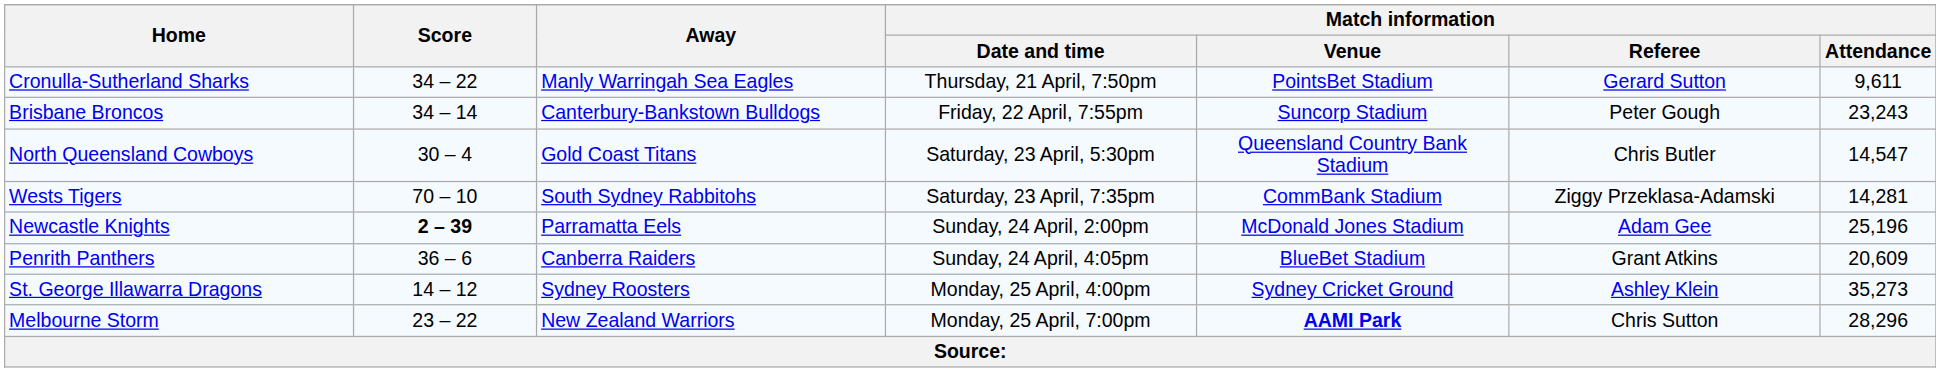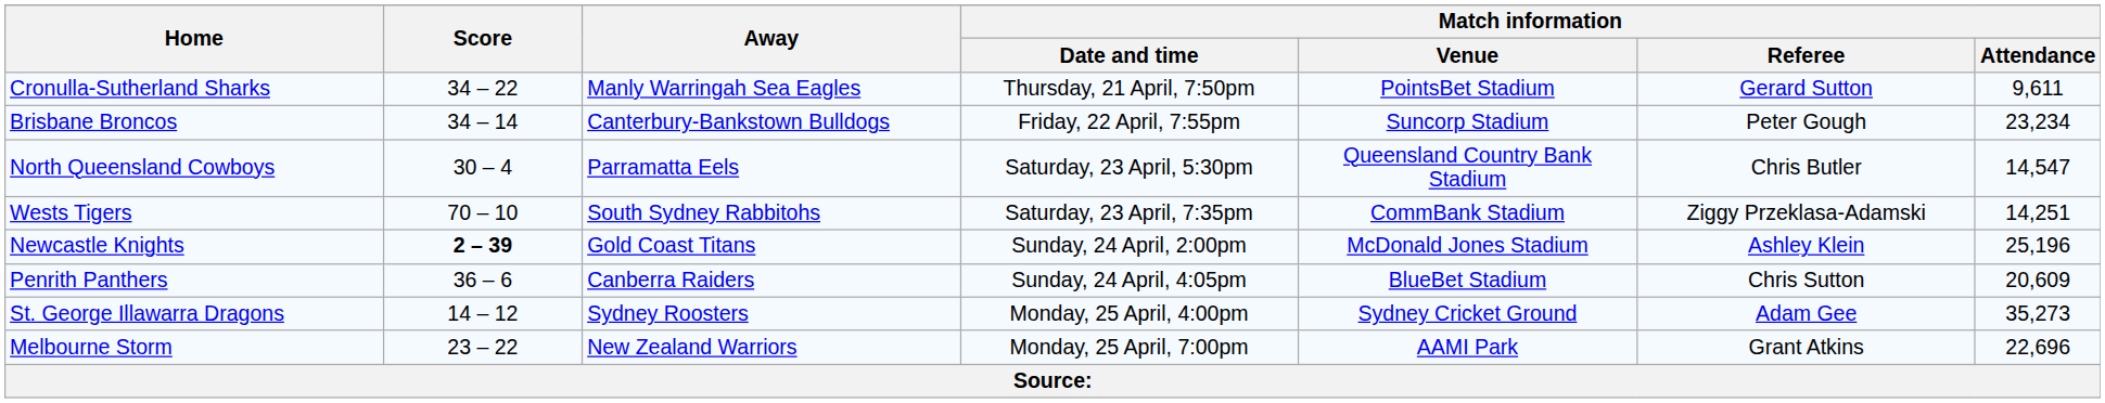Brisbane Broncos | Match information / Attendance: 23,243 -> 23,234
North Queensland Cowboys | Away: Gold Coast Titans -> Parramatta Eels
Wests Tigers | Match information / Attendance: 14,281 -> 14,251
Newcastle Knights | Away: Parramatta Eels -> Gold Coast Titans
Newcastle Knights | Match information / Referee: Adam Gee -> Ashley Klein
Penrith Panthers | Match information / Referee: Grant Atkins -> Chris Sutton
St. George Illawarra Dragons | Match information / Referee: Ashley Klein -> Adam Gee
Melbourne Storm | Match information / Venue: bold -> normal
Melbourne Storm | Match information / Referee: Chris Sutton -> Grant Atkins
Melbourne Storm | Match information / Attendance: 28,296 -> 22,696
